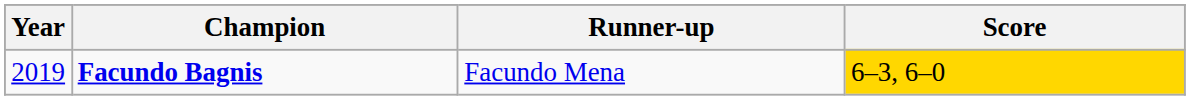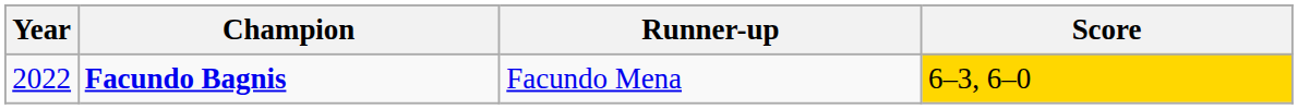Facundo Bagnis | Year: 2019 -> 2022
